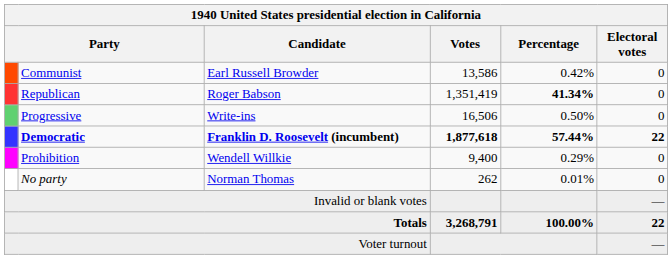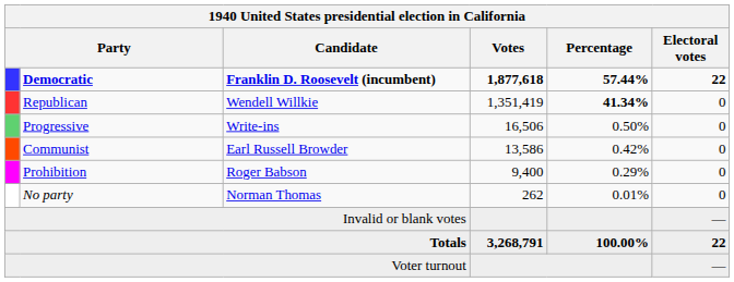rows swapped: Democratic <-> Communist
Republican | Candidate: Roger Babson -> Wendell Willkie
Prohibition | Candidate: Wendell Willkie -> Roger Babson
